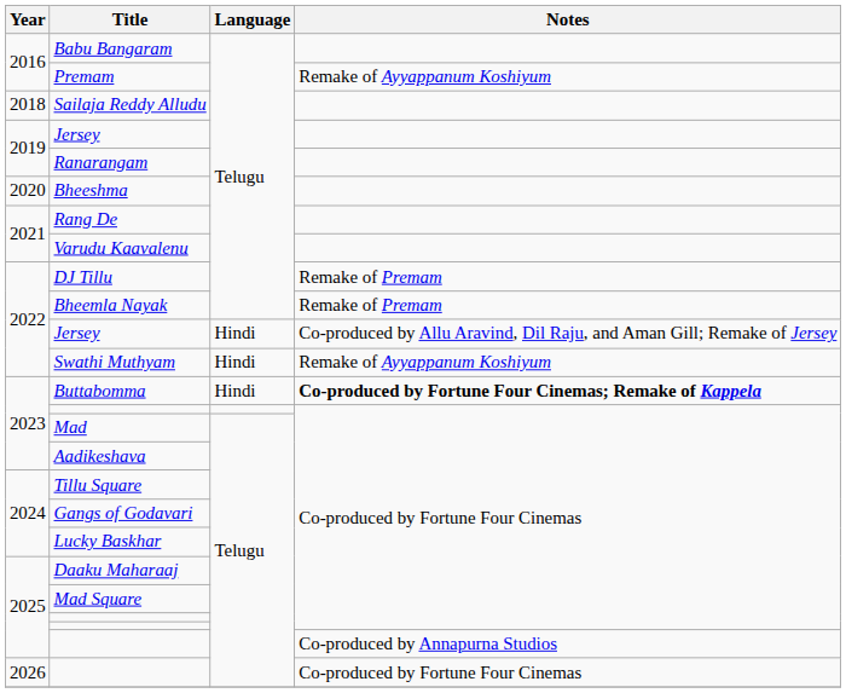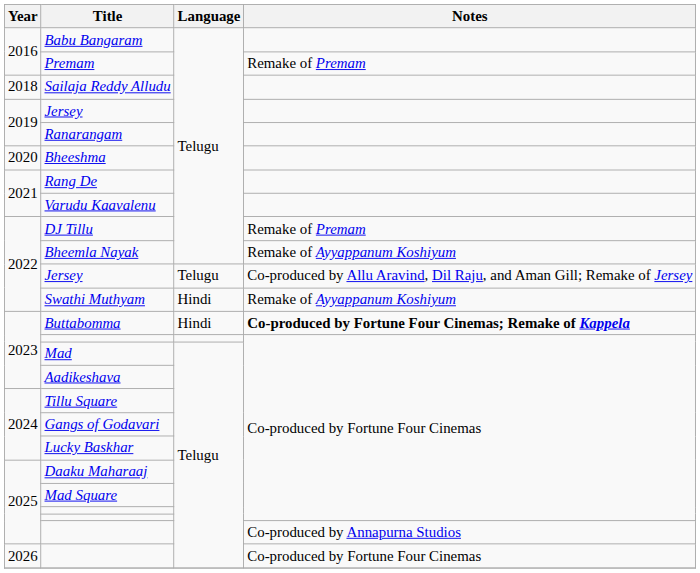Premam | Notes: Remake of Ayyappanum Koshiyum -> Remake of Premam
Bheemla Nayak | Notes: Remake of Premam -> Remake of Ayyappanum Koshiyum
2022 / Jersey | Language: Hindi -> Telugu
